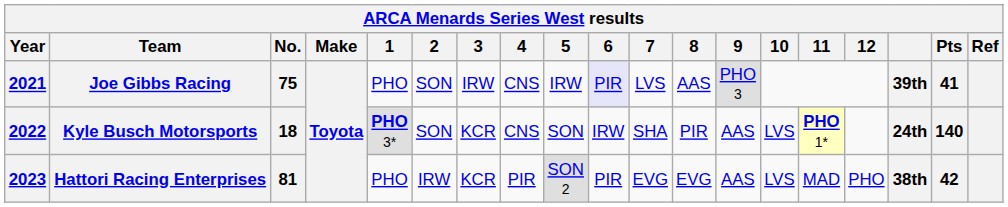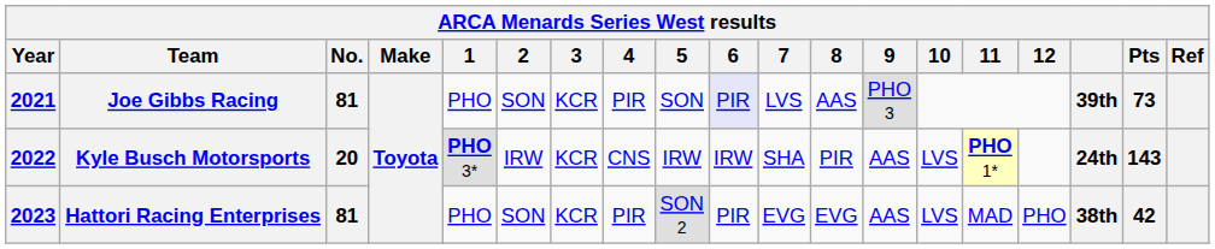Joe Gibbs Racing | No.: 75 -> 81
Joe Gibbs Racing | 3: IRW -> KCR
Joe Gibbs Racing | 4: CNS -> PIR
Joe Gibbs Racing | 5: IRW -> SON
Joe Gibbs Racing | Pts: 41 -> 73
Kyle Busch Motorsports | No.: 18 -> 20
Kyle Busch Motorsports | 2: SON -> IRW
Kyle Busch Motorsports | 5: SON -> IRW
Kyle Busch Motorsports | Pts: 140 -> 143
Hattori Racing Enterprises | 2: IRW -> SON
